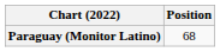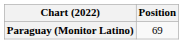Paraguay (Monitor Latino) | Position: 68 -> 69
